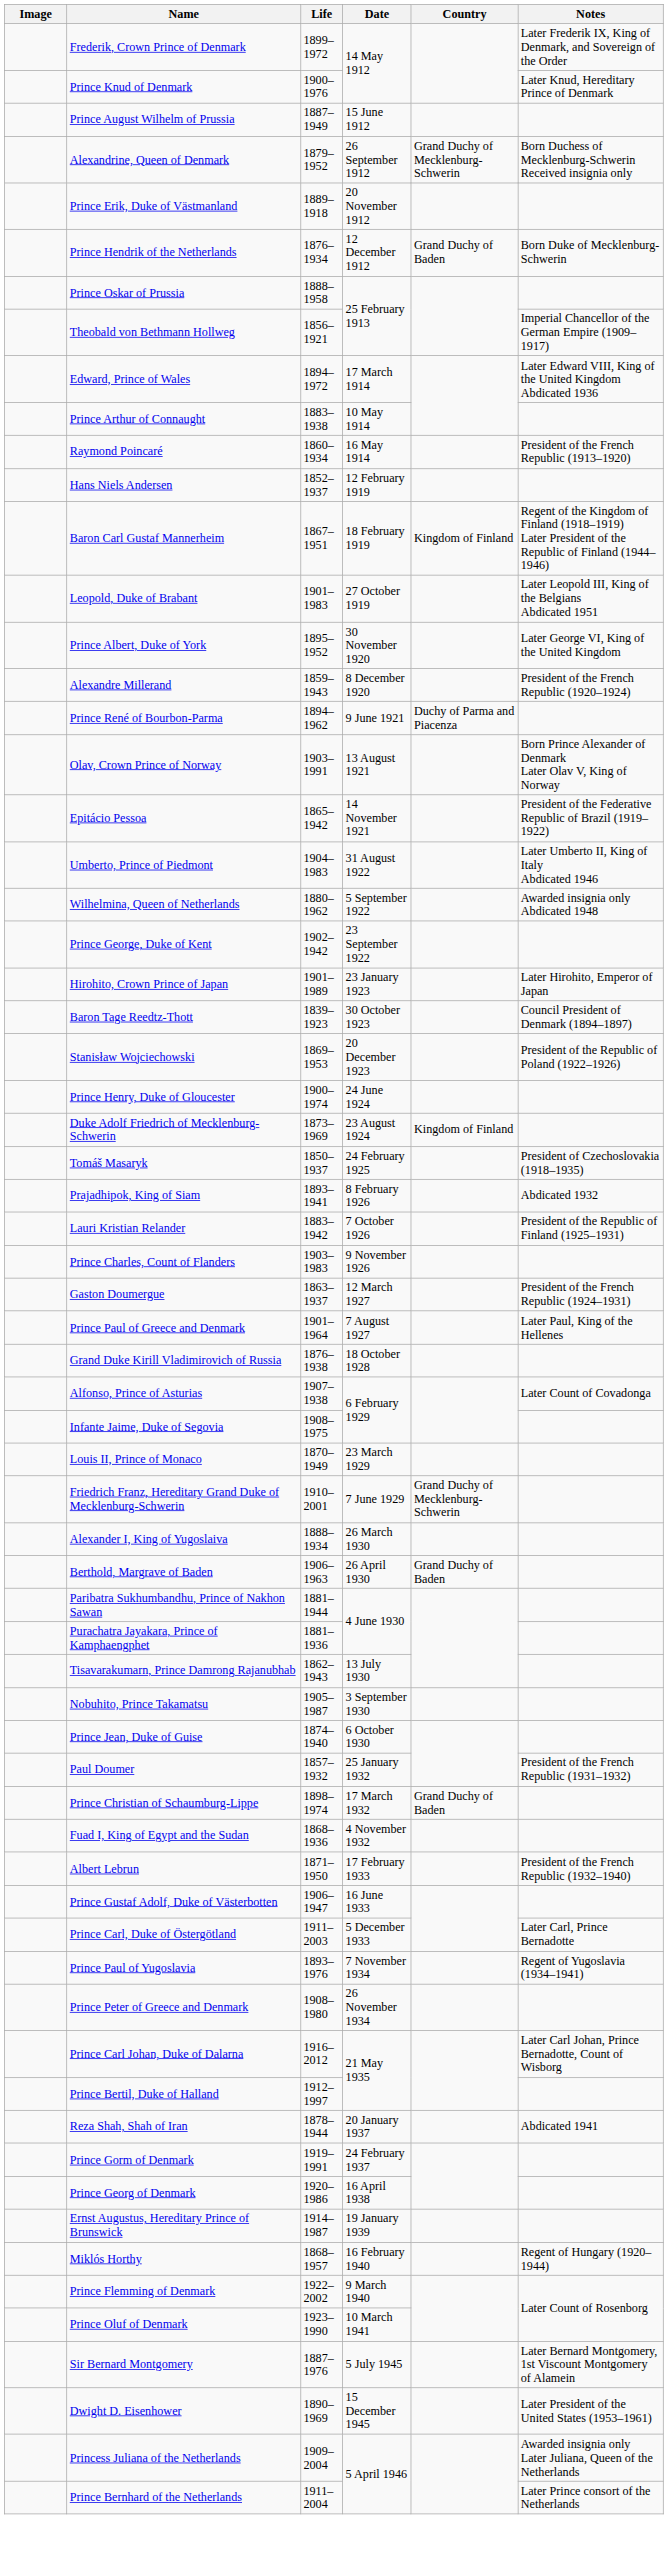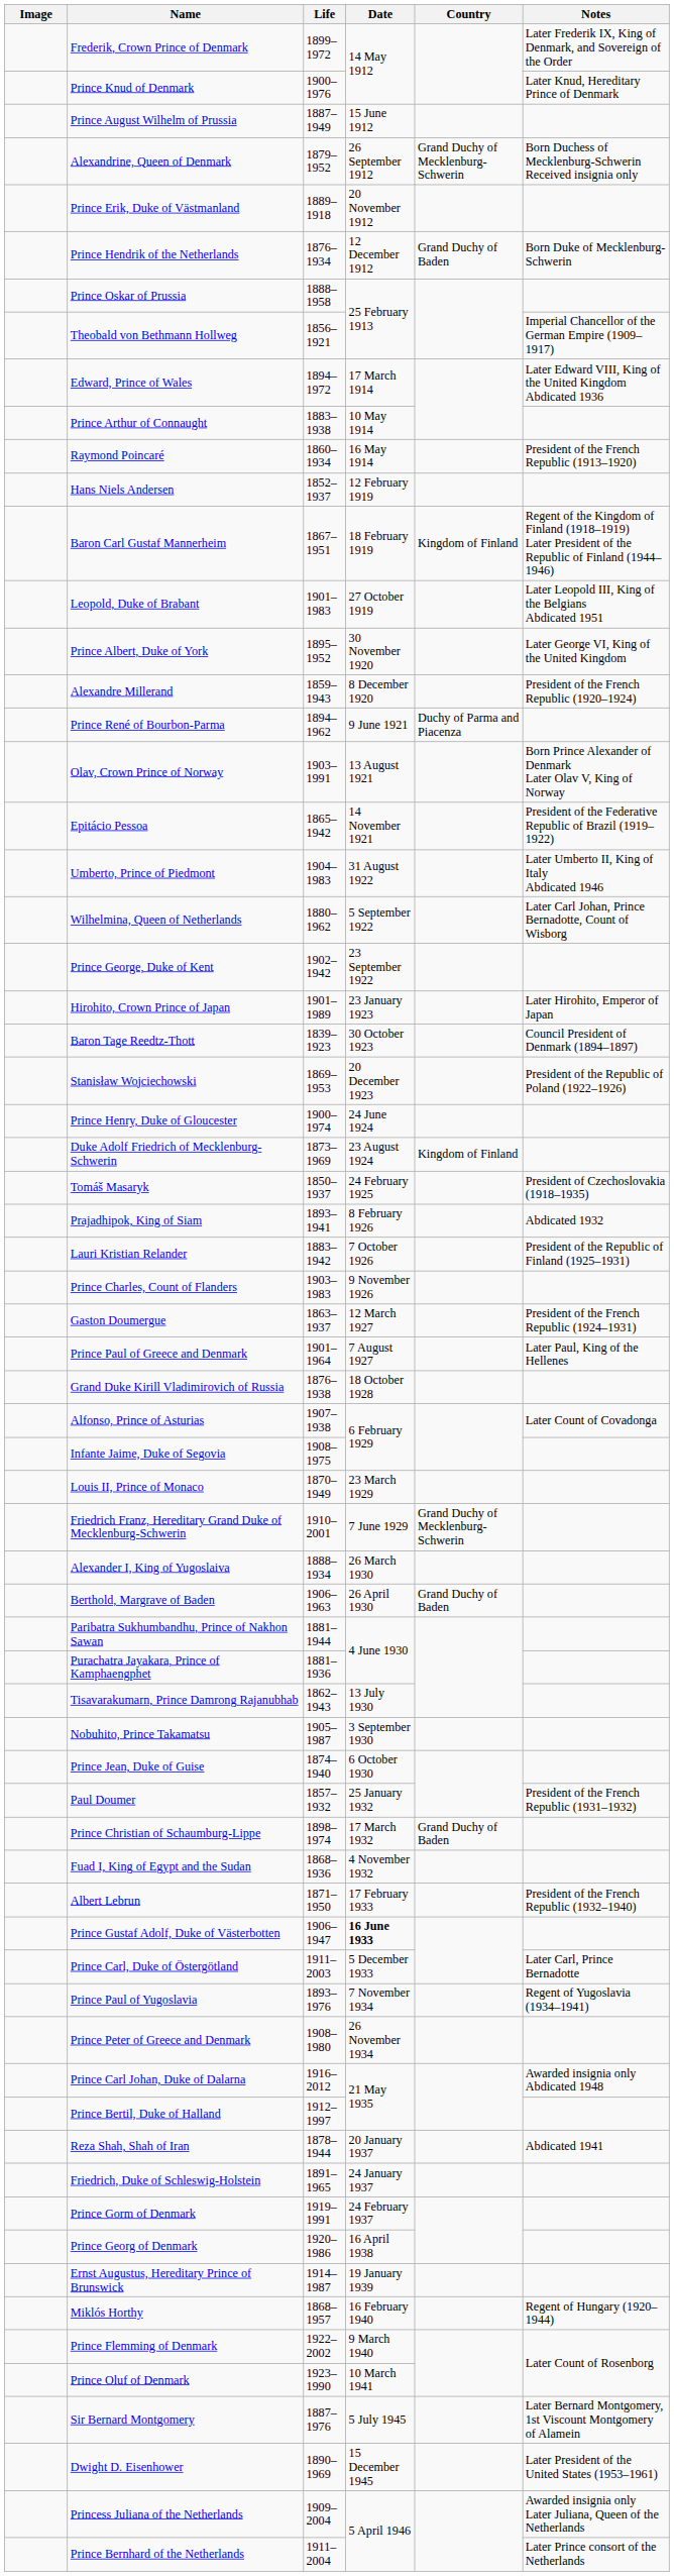Wilhelmina, Queen of Netherlands | Notes: Awarded insignia only Abdicated 1948 -> Later Carl Johan, Prince Bernadotte, Count of Wisborg
Prince Gustaf Adolf, Duke of Västerbotten | Date: normal -> bold
Prince Carl Johan, Duke of Dalarna | Notes: Later Carl Johan, Prince Bernadotte, Count of Wisborg -> Awarded insignia only Abdicated 1948
+ row: Friedrich, Duke of Schleswig-Holstein | 1891–1965 | 24 January 1937
